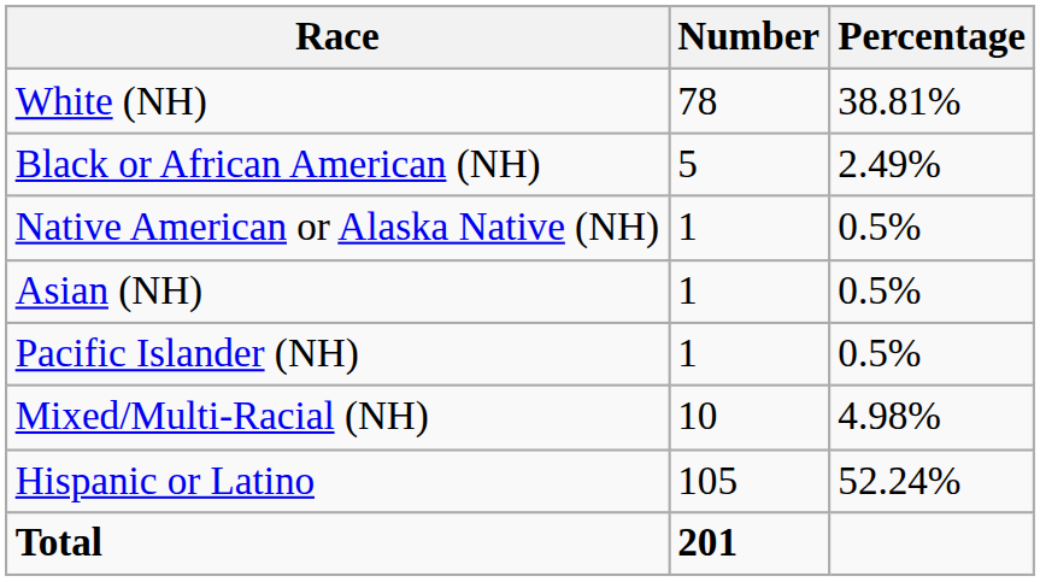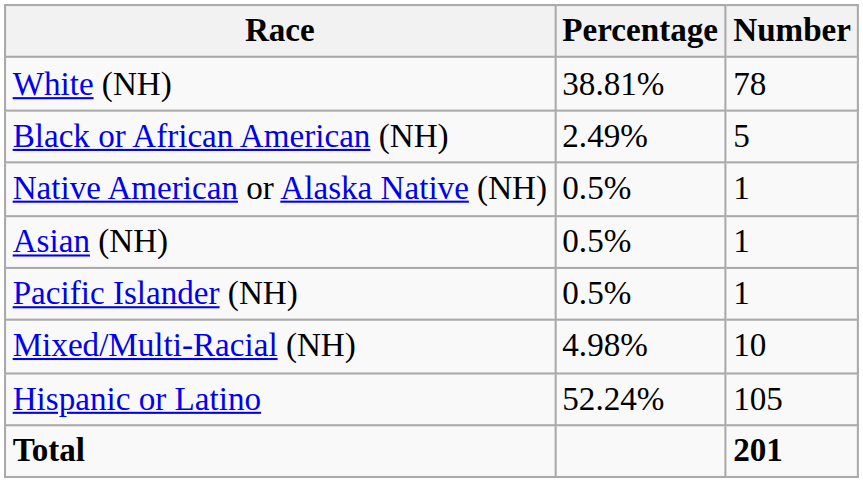columns swapped: Number <-> Percentage
